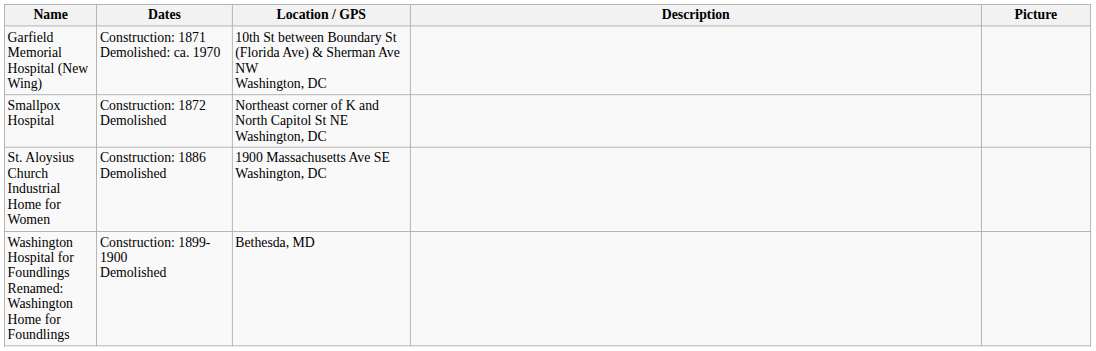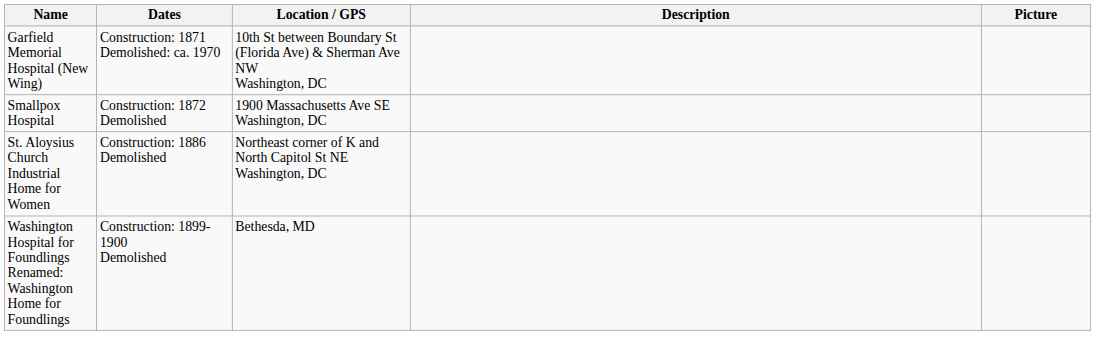Smallpox Hospital | Location / GPS: Northeast corner of K and North Capitol St NE Washington, DC -> 1900 Massachusetts Ave SE Washington, DC
St. Aloysius Church Industrial Home for Women | Location / GPS: 1900 Massachusetts Ave SE Washington, DC -> Northeast corner of K and North Capitol St NE Washington, DC
